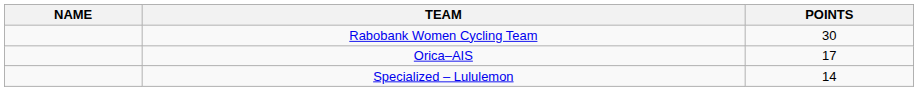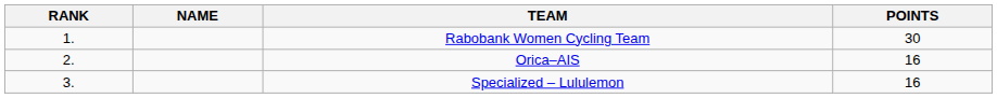+ column: RANK | 1. | 2. | 3.
Orica–AIS | POINTS: 17 -> 16
Specialized – Lululemon | POINTS: 14 -> 16
